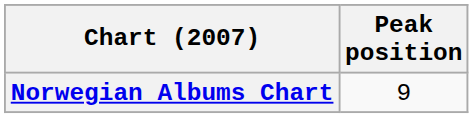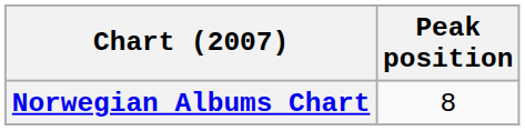Norwegian Albums Chart | Peak position: 9 -> 8
